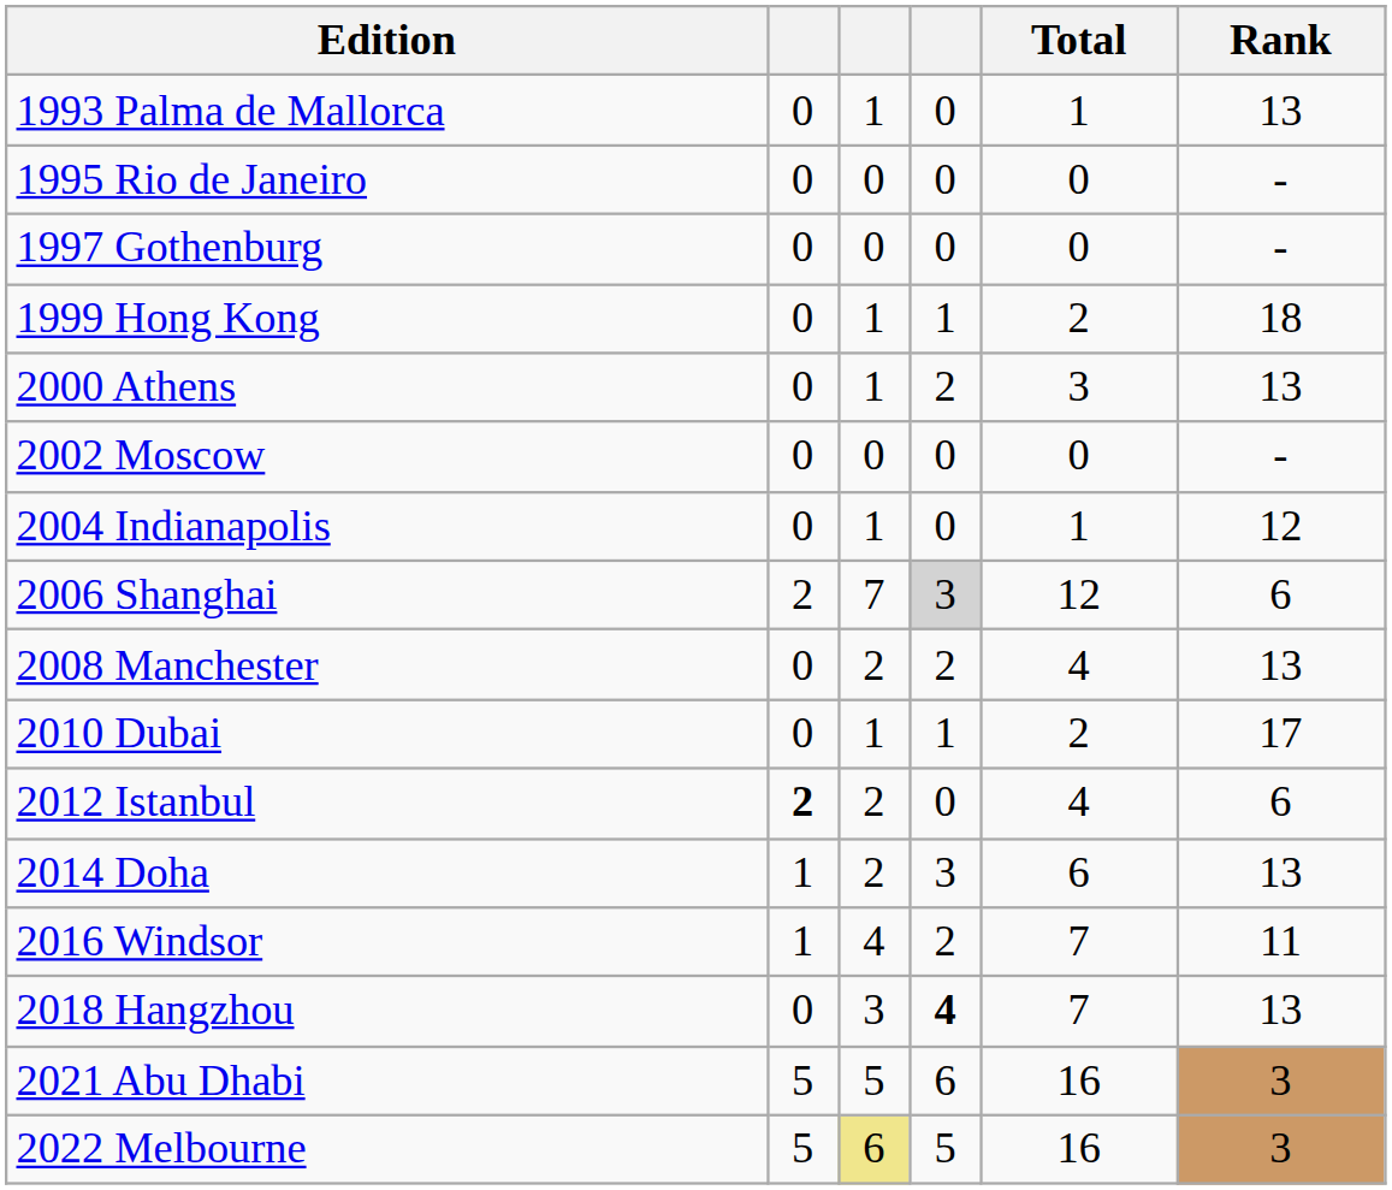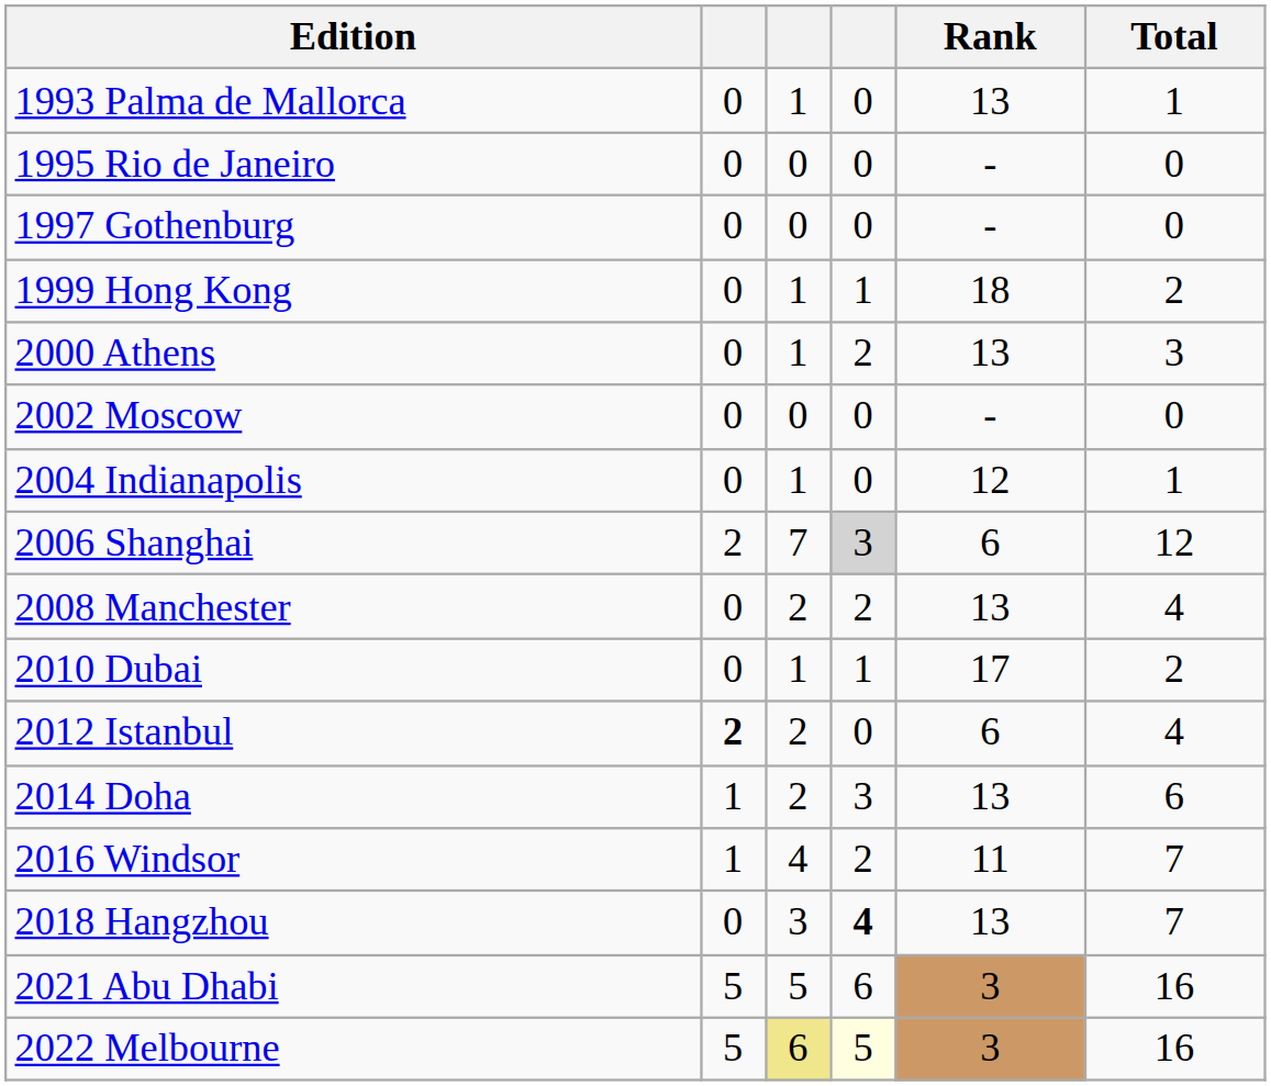columns swapped: Total <-> Rank
2022 Melbourne | column 4: no background -> lightyellow background
